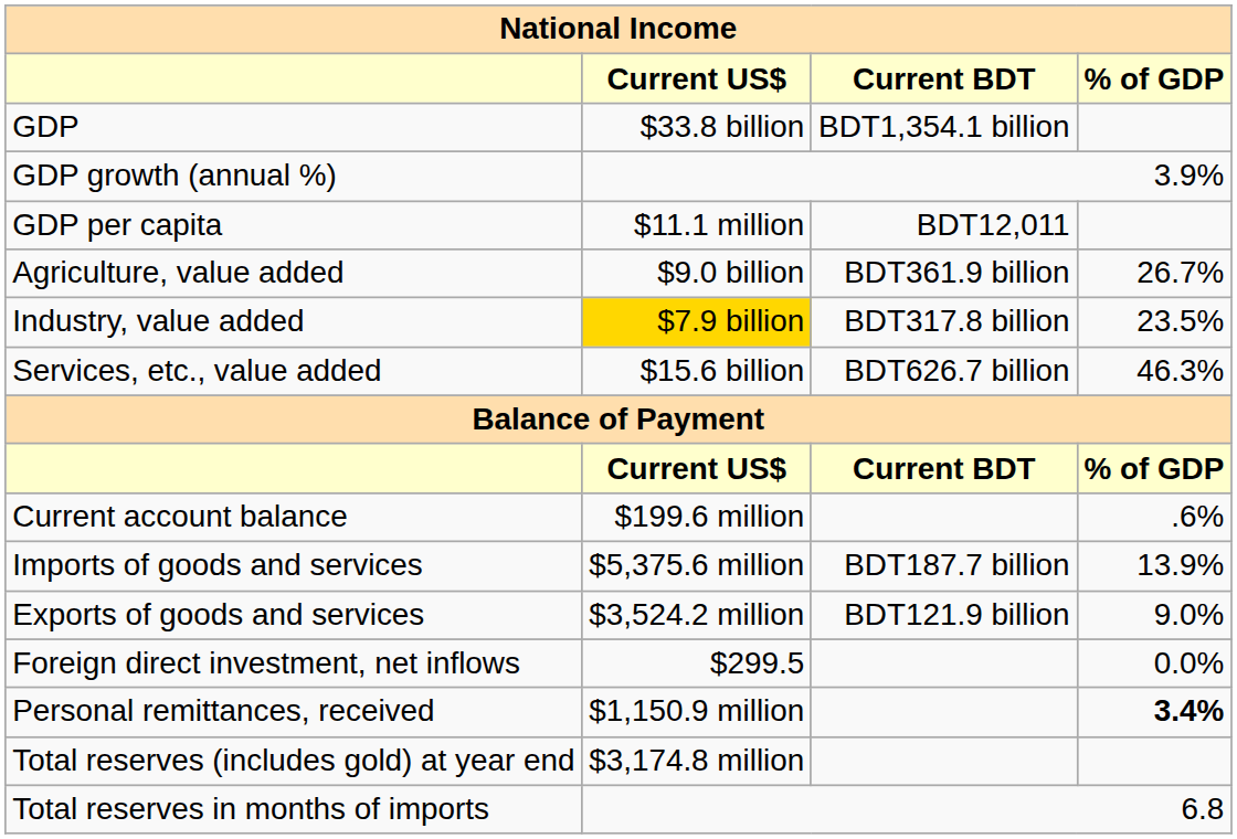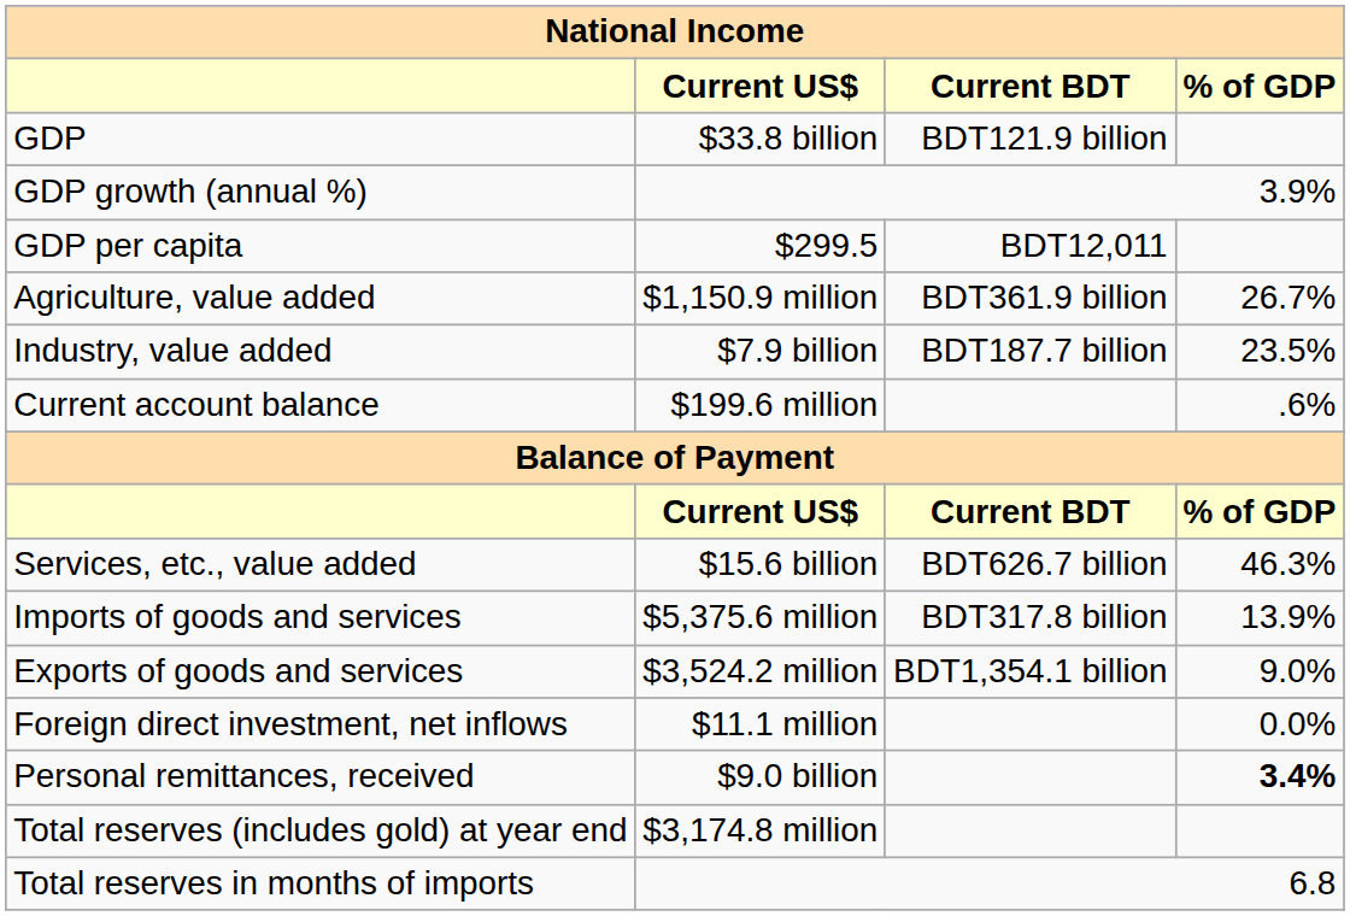GDP | Current BDT: BDT1,354.1 billion -> BDT121.9 billion
GDP per capita | Current US$: $11.1 million -> $299.5
Agriculture, value added | Current US$: $9.0 billion -> $1,150.9 million
Industry, value added | Current US$: gold background -> no background
Industry, value added | Current BDT: BDT317.8 billion -> BDT187.7 billion
rows swapped: Services, etc., value added <-> Current account balance
Imports of goods and services | Current BDT: BDT187.7 billion -> BDT317.8 billion
Exports of goods and services | Current BDT: BDT121.9 billion -> BDT1,354.1 billion
Foreign direct investment, net inflows | Current US$: $299.5 -> $11.1 million
Personal remittances, received | Current US$: $1,150.9 million -> $9.0 billion
